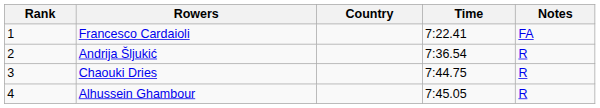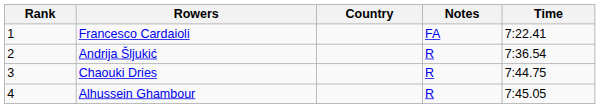columns swapped: Time <-> Notes
